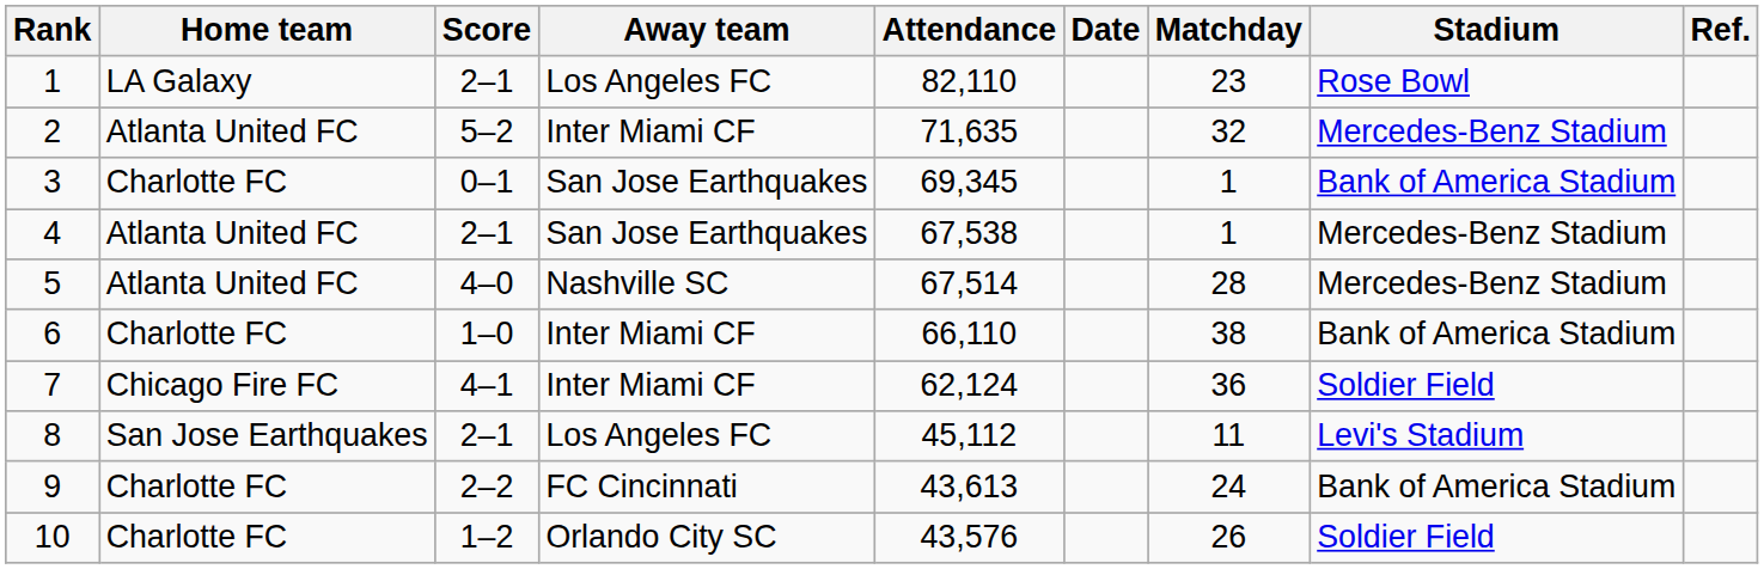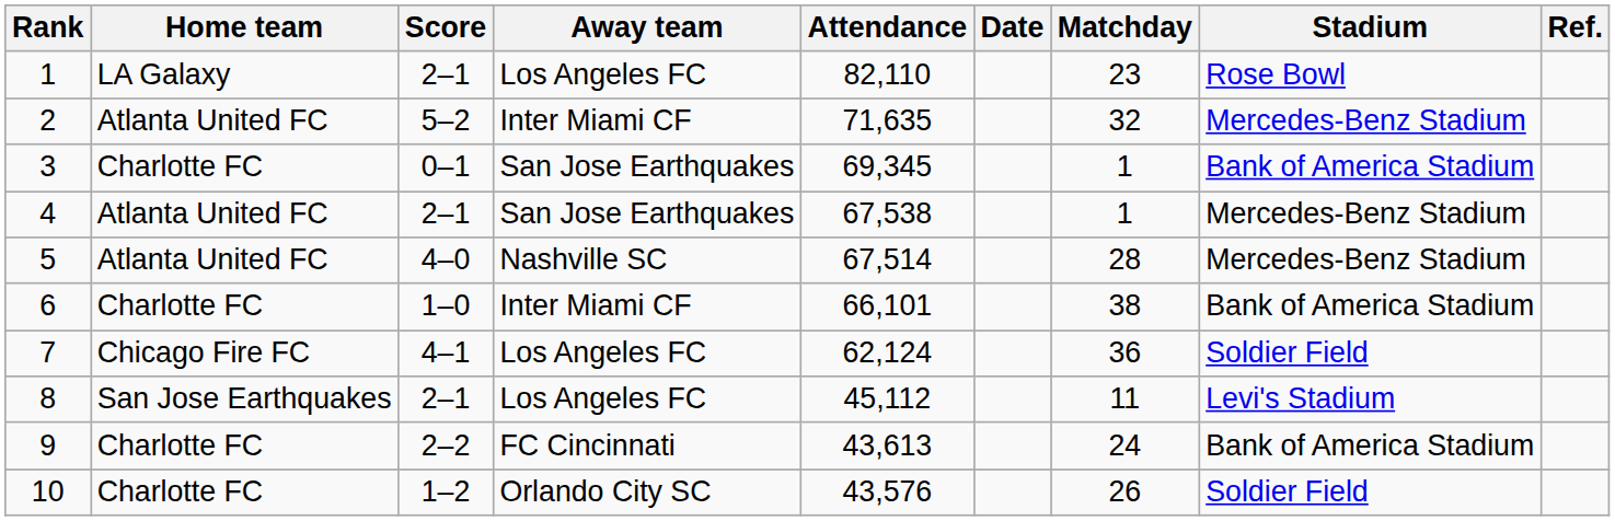6 | Attendance: 66,110 -> 66,101
7 | Away team: Inter Miami CF -> Los Angeles FC
